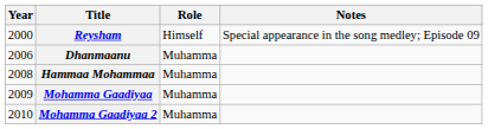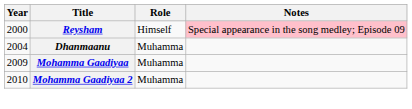Reysham | Notes: no background -> pink background
Dhanmaanu | Year: 2006 -> 2004
- row: 2008 | Hammaa Mohammaa | Muhamma
